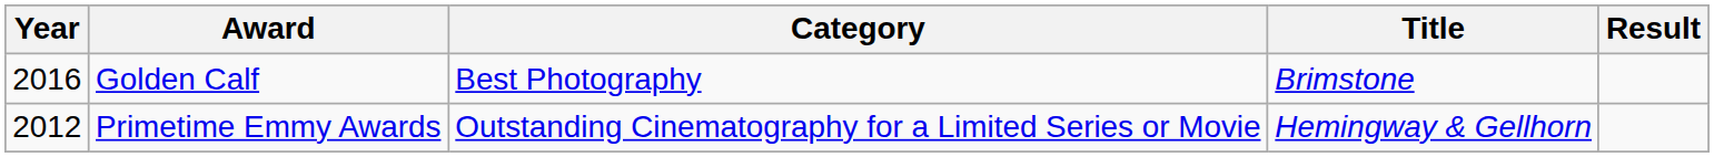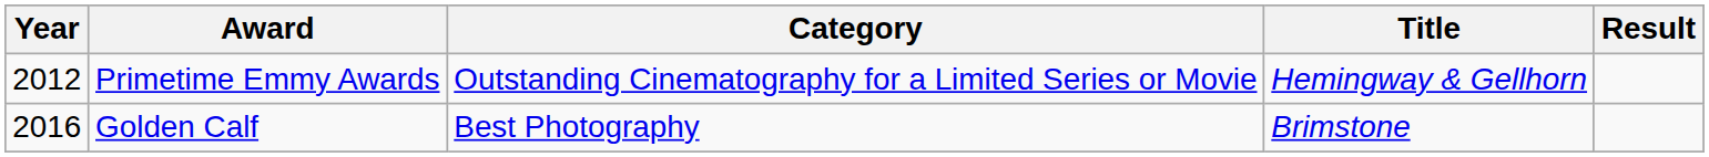rows swapped: Primetime Emmy Awards <-> Golden Calf
